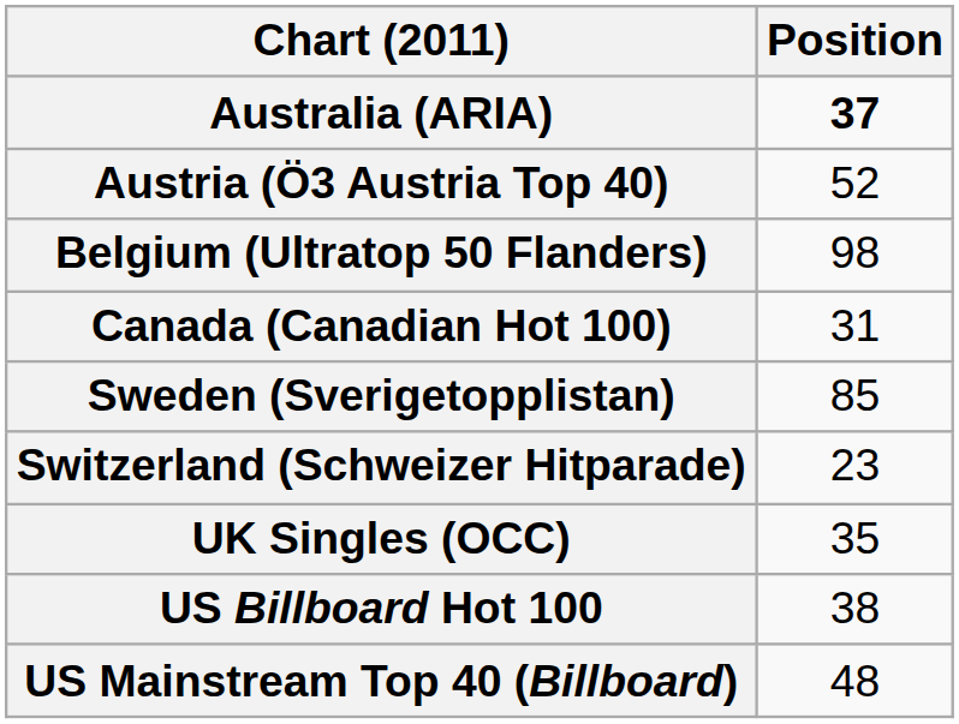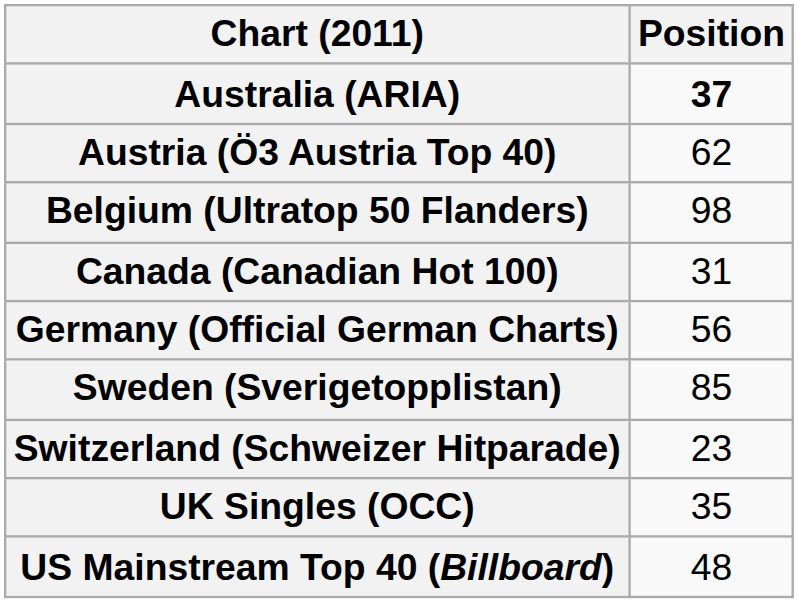Austria (Ö3 Austria Top 40) | Position: 52 -> 62
+ row: Germany (Official German Charts) | 56
- row: US Billboard Hot 100 | 38
